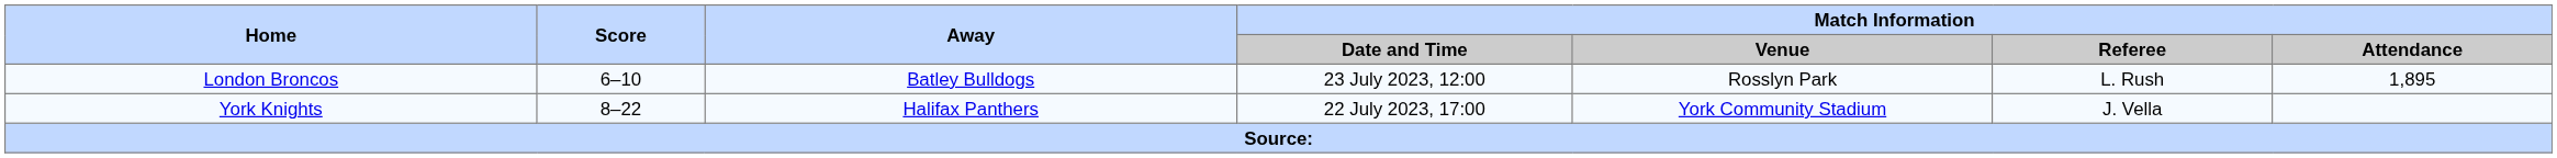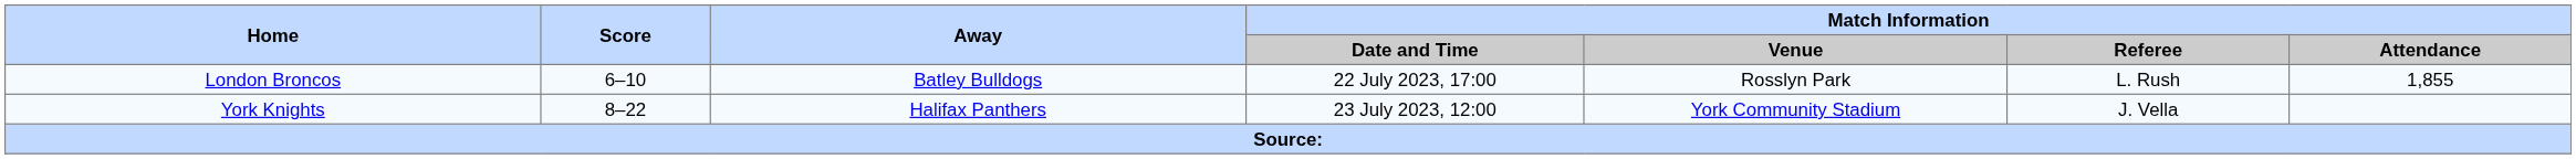London Broncos | Match Information / Date and Time: 23 July 2023, 12:00 -> 22 July 2023, 17:00
London Broncos | Match Information / Attendance: 1,895 -> 1,855
York Knights | Match Information / Date and Time: 22 July 2023, 17:00 -> 23 July 2023, 12:00
